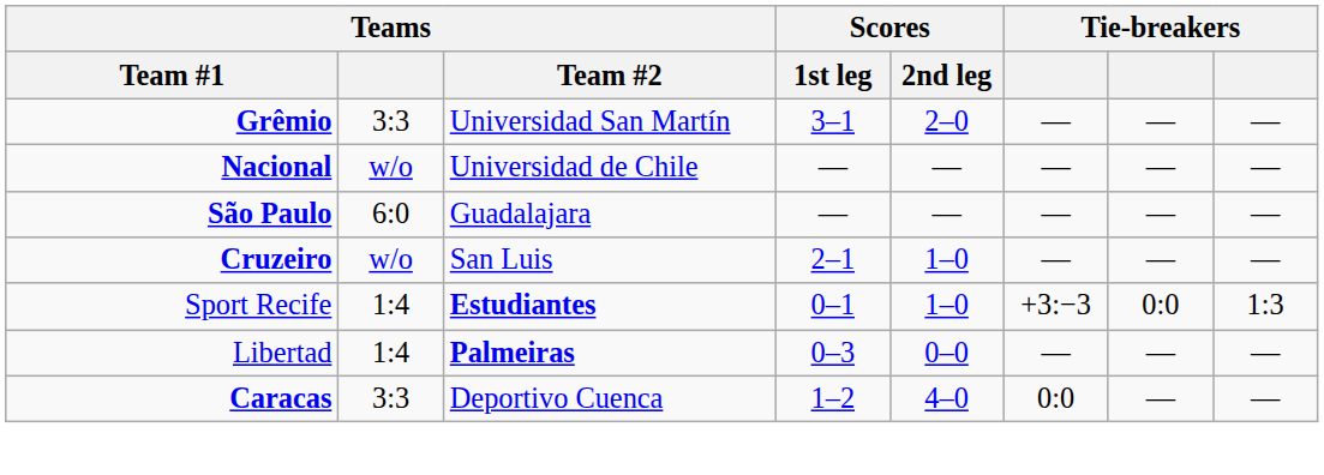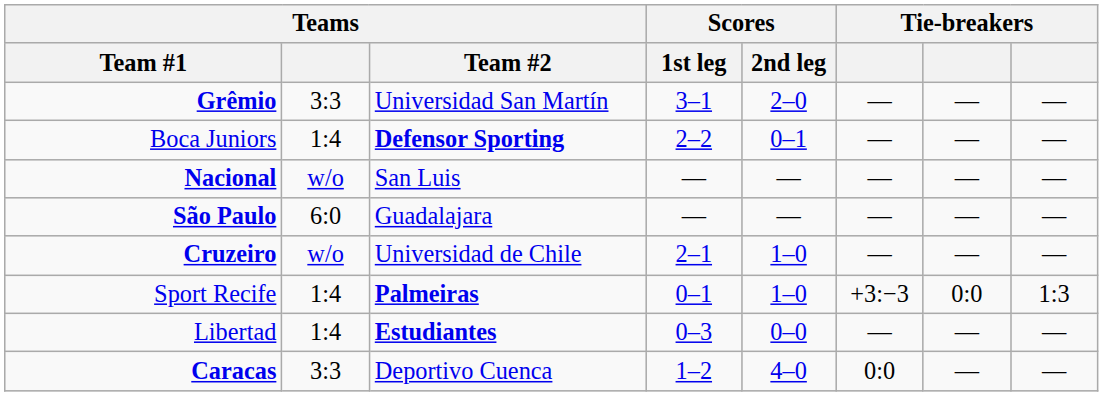+ row: Boca Juniors | 1:4 | Defensor Sporting | 2–2 | 0–1 | — | — | —
Nacional | Teams / Team #2: Universidad de Chile -> San Luis
Cruzeiro | Teams / Team #2: San Luis -> Universidad de Chile
Sport Recife | Teams / Team #2: Estudiantes -> Palmeiras
Libertad | Teams / Team #2: Palmeiras -> Estudiantes
